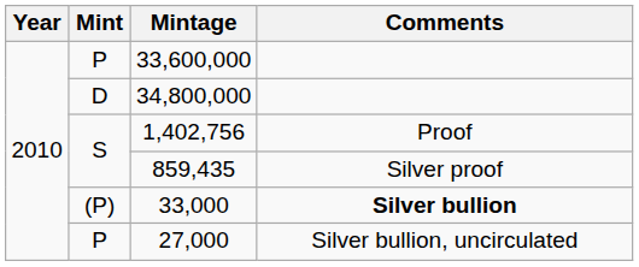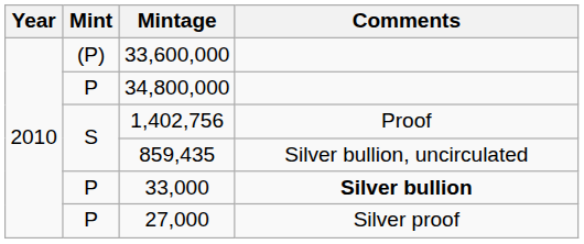33,600,000 | Mint: P -> (P)
34,800,000 | Mint: D -> P
859,435 | Comments: Silver proof -> Silver bullion, uncirculated
33,000 | Mint: (P) -> P
27,000 | Comments: Silver bullion, uncirculated -> Silver proof
